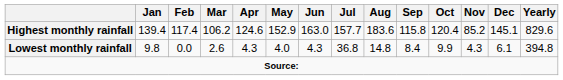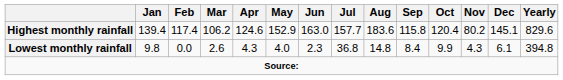Highest monthly rainfall | Nov: 85.2 -> 80.2
Lowest monthly rainfall | Jun: 4.3 -> 2.3
